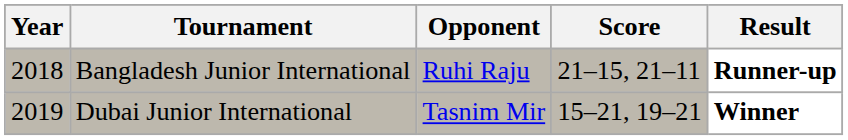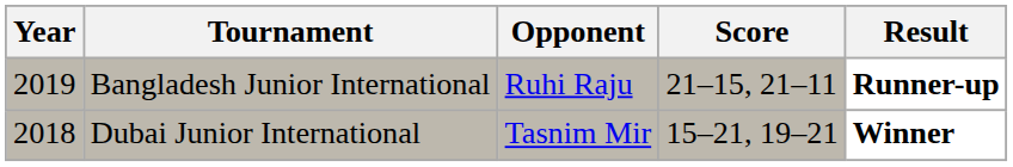Bangladesh Junior International | Year: 2018 -> 2019
Dubai Junior International | Year: 2019 -> 2018
